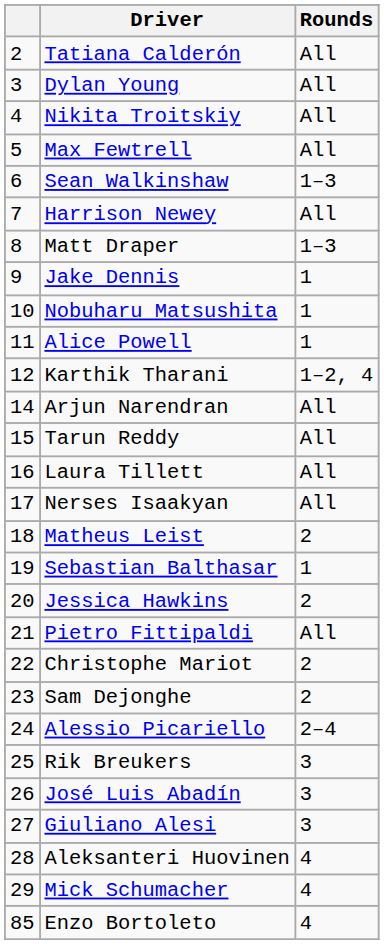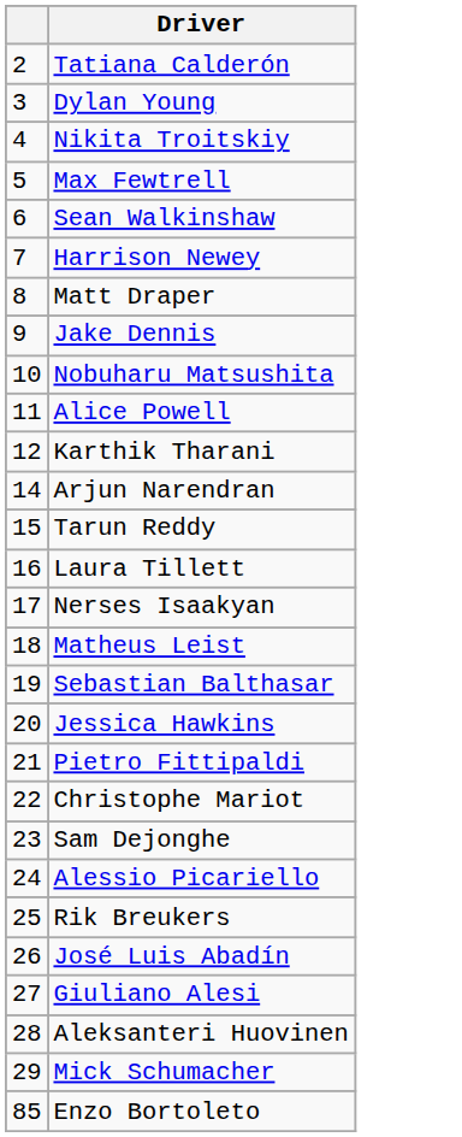- column: Rounds | All | All | All | All | 1–3 | All | 1–3 | 1 | 1 | 1 | 1–2, 4 | All | All | All | All | 2 | 1 | 2 | All | 2 | 2 | 2–4 | 3 | 3 | 3 | 4 | 4 | 4
